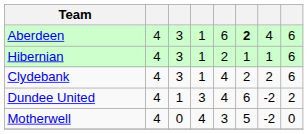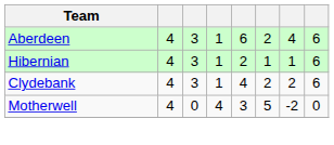Aberdeen | column 6: bold -> normal
- row: Dundee United | 4 | 1 | 3 | 4 | 6 | -2 | 2
